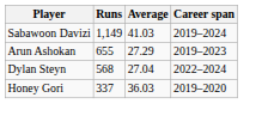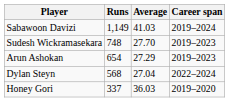+ row: Sudesh Wickramasekara | 748 | 27.70 | 2019–2023
Arun Ashokan | Runs: 655 -> 654
